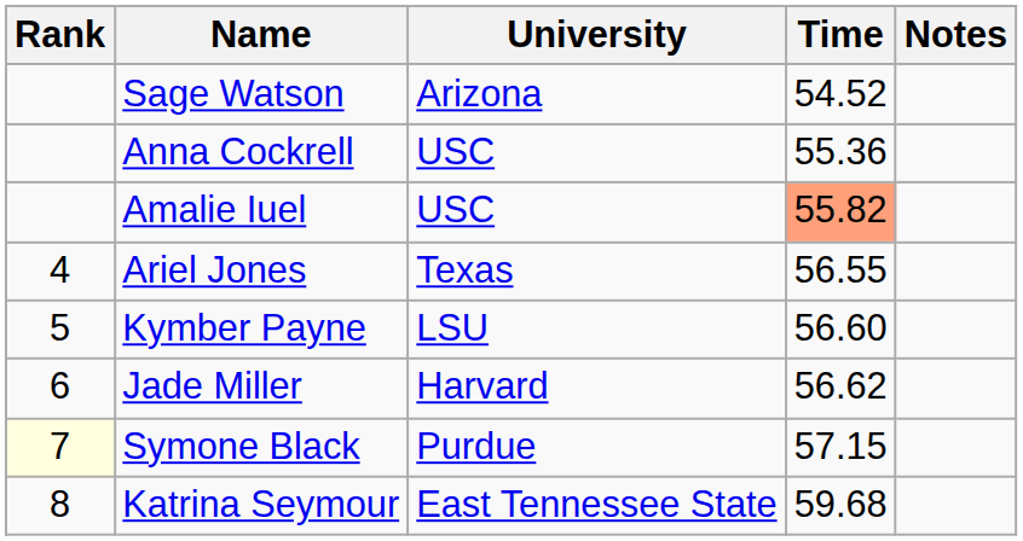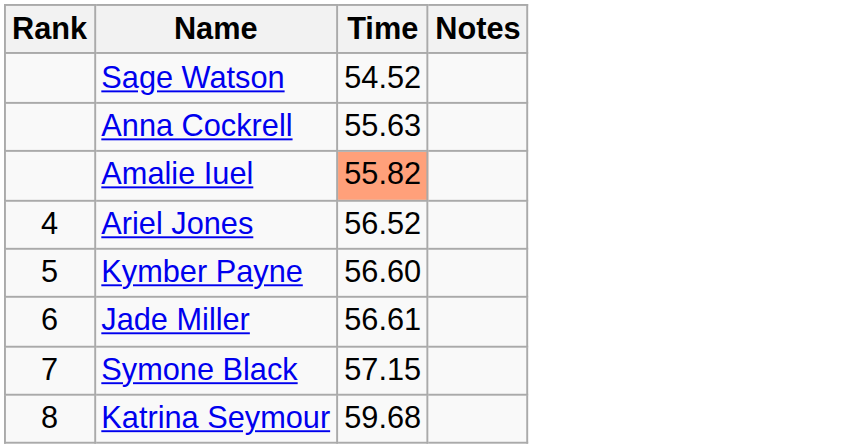- column: University | Arizona | USC | USC | Texas | LSU | Harvard | Purdue | East Tennessee State
Anna Cockrell | Time: 55.36 -> 55.63
Ariel Jones | Time: 56.55 -> 56.52
Jade Miller | Time: 56.62 -> 56.61
Symone Black | Rank: lightyellow background -> no background
